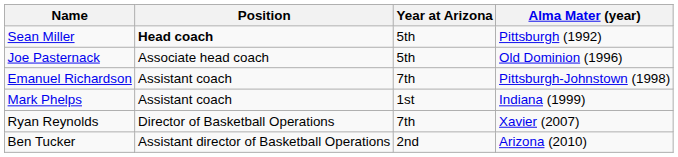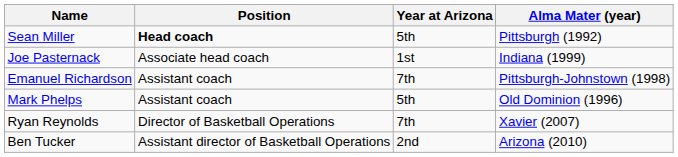Joe Pasternack | Year at Arizona: 5th -> 1st
Joe Pasternack | Alma Mater (year): Old Dominion (1996) -> Indiana (1999)
Mark Phelps | Year at Arizona: 1st -> 5th
Mark Phelps | Alma Mater (year): Indiana (1999) -> Old Dominion (1996)
